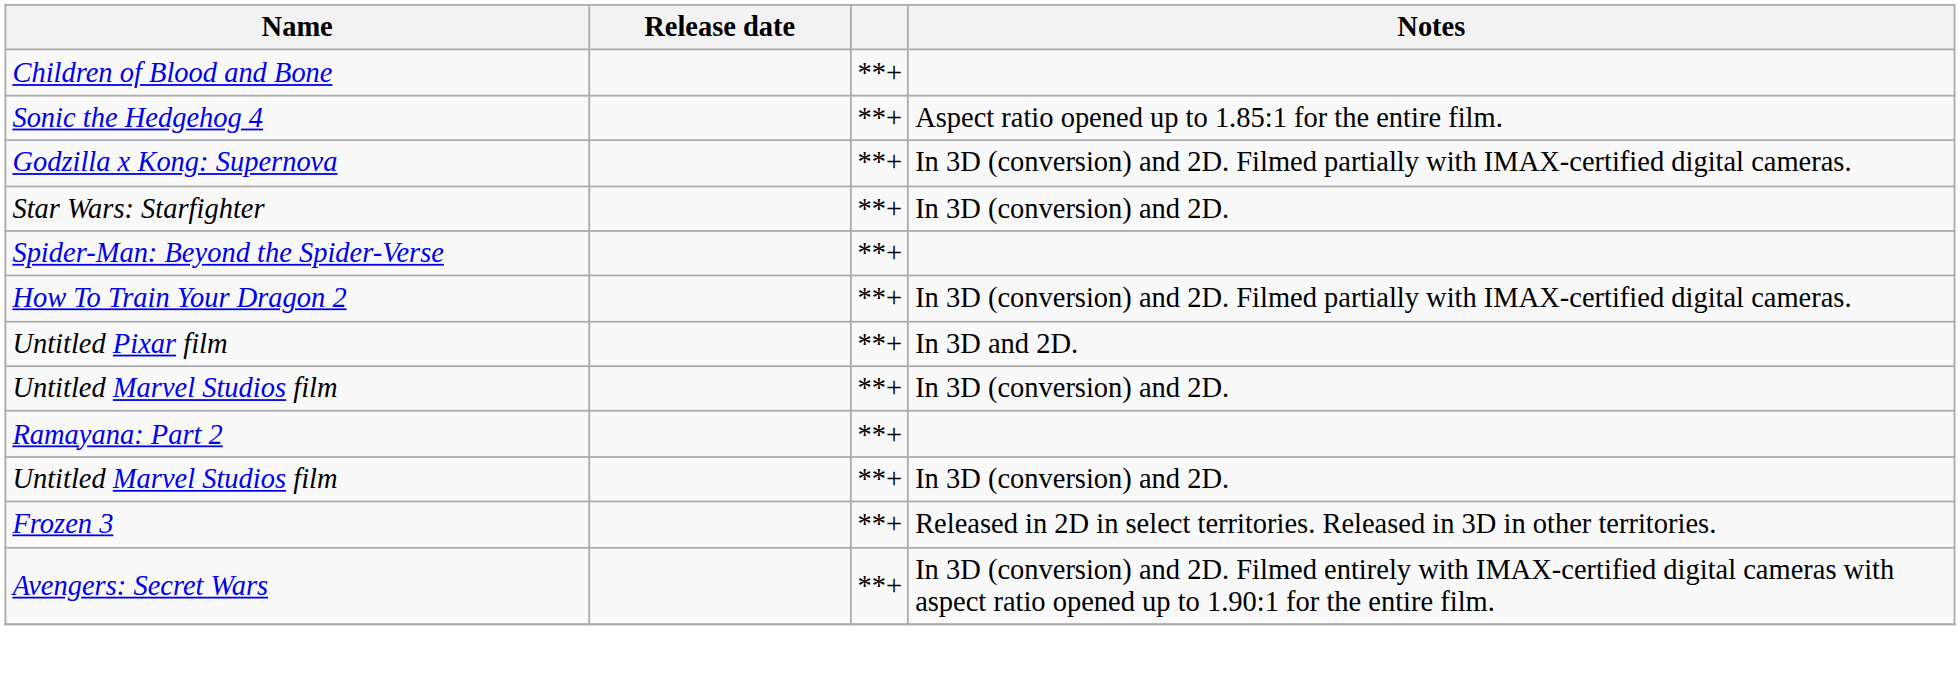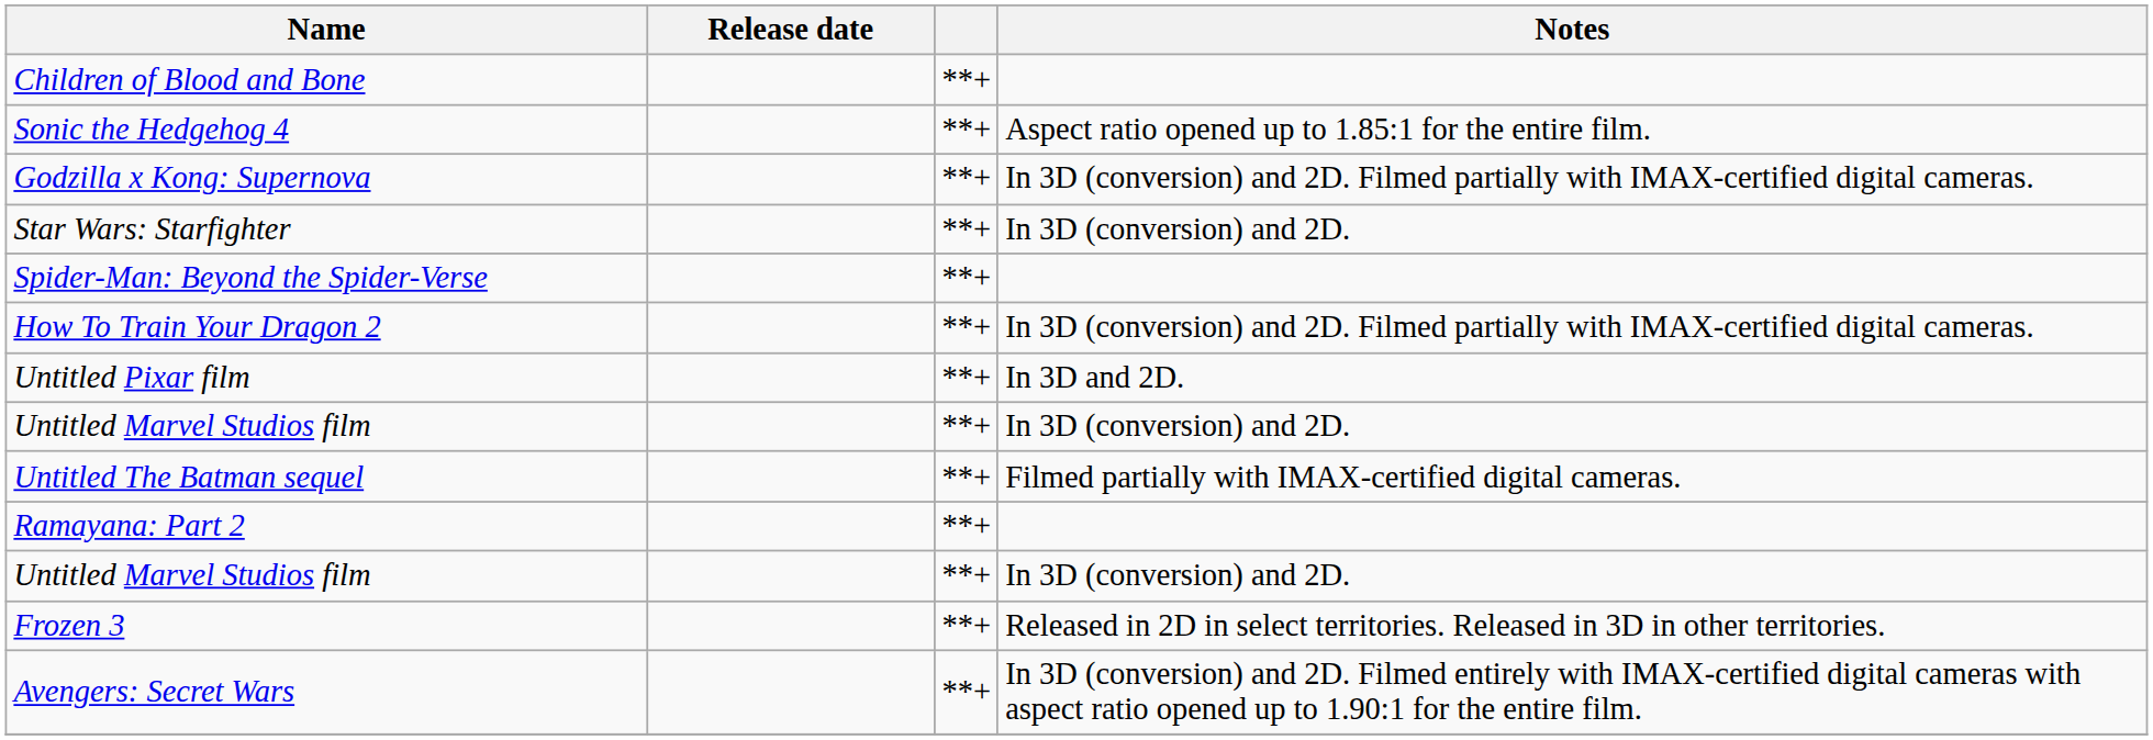+ row: Untitled The Batman sequel | **+ | Filmed partially with IMAX-certified digital cameras.
